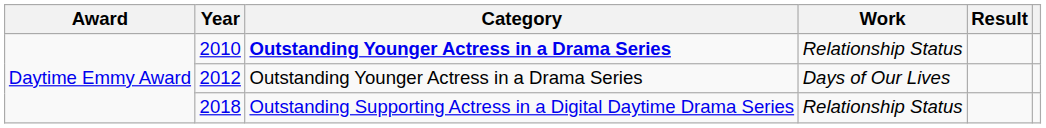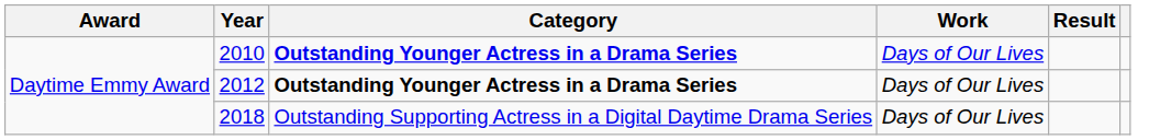2010 | Work: Relationship Status -> Days of Our Lives
2012 | Category: normal -> bold
2018 | Work: Relationship Status -> Days of Our Lives
